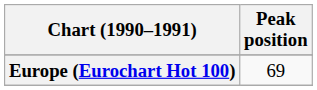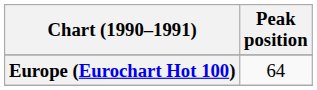Europe (Eurochart Hot 100) | Peak position: 69 -> 64
